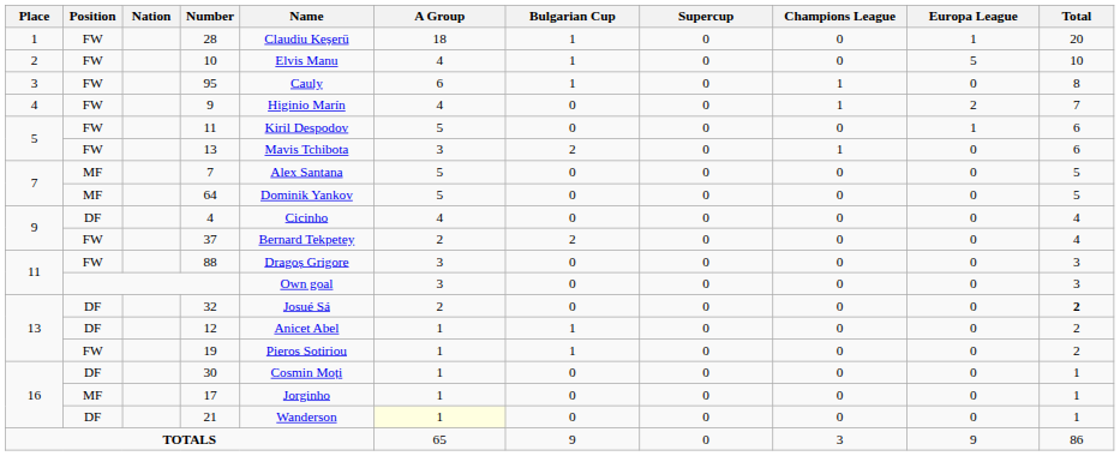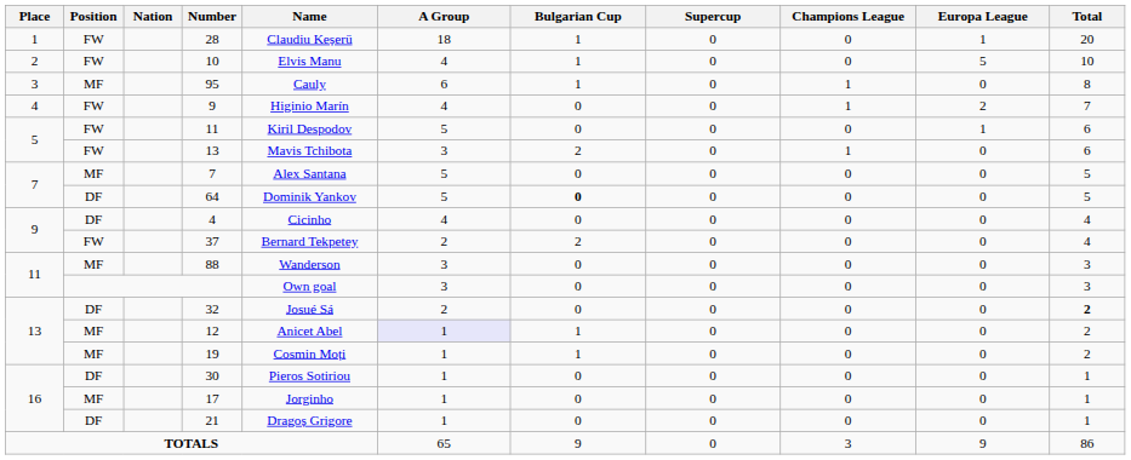95 | Position: FW -> MF
64 | Position: MF -> DF
64 | Bulgarian Cup: normal -> bold
88 | Position: FW -> MF
88 | Name: Dragoș Grigore -> Wanderson
12 | Position: DF -> MF
12 | A Group: no background -> lavender background
19 | Position: FW -> MF
19 | Name: Pieros Sotiriou -> Cosmin Moți
30 | Name: Cosmin Moți -> Pieros Sotiriou
21 | Name: Wanderson -> Dragoș Grigore
21 | A Group: lightyellow background -> no background
